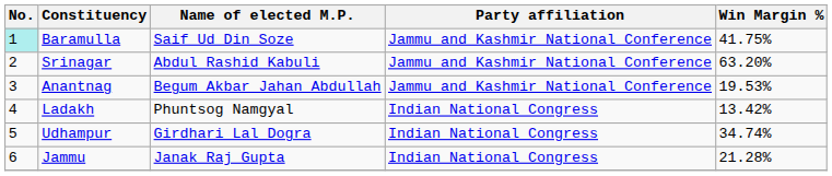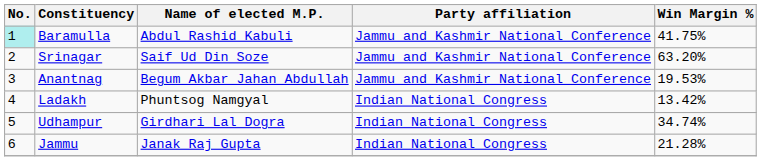Baramulla | Name of elected M.P.: Saif Ud Din Soze -> Abdul Rashid Kabuli
Srinagar | Name of elected M.P.: Abdul Rashid Kabuli -> Saif Ud Din Soze
